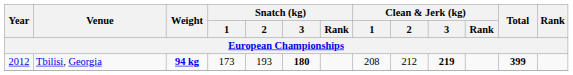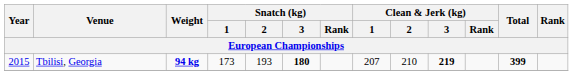Tbilisi, Georgia | Year: 2012 -> 2015
Tbilisi, Georgia | Clean & Jerk (kg) / 1: 208 -> 207
Tbilisi, Georgia | Clean & Jerk (kg) / 2: 212 -> 210
